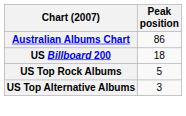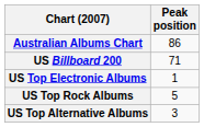US Billboard 200 | Peak position: 18 -> 71
+ row: US Top Electronic Albums | 1
